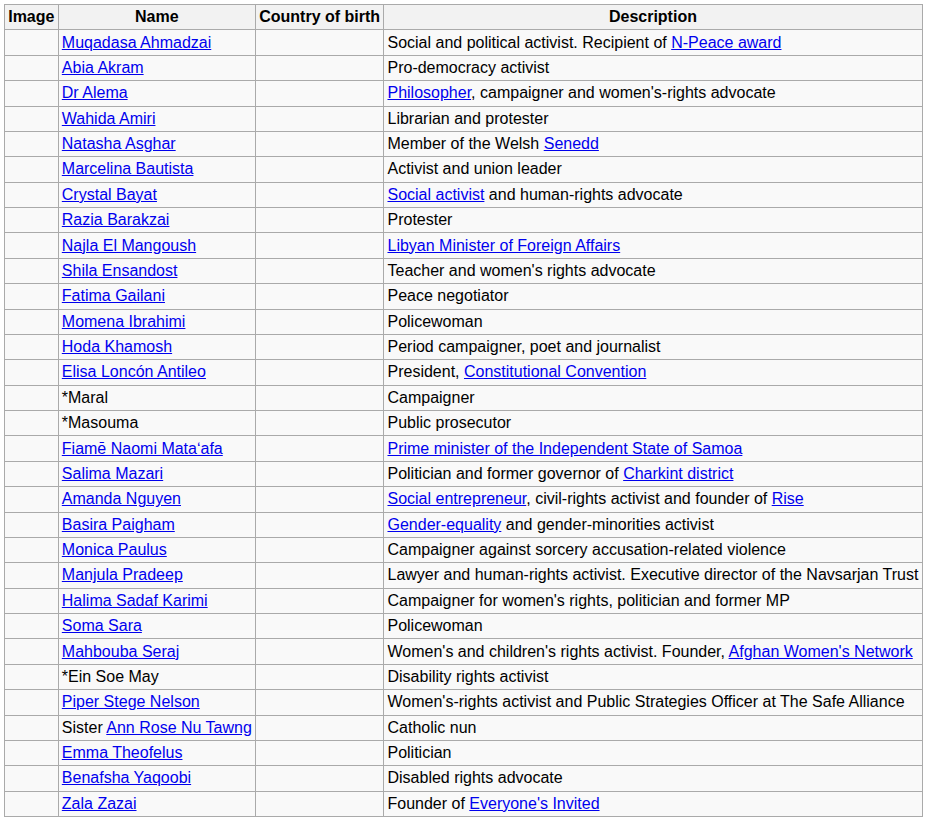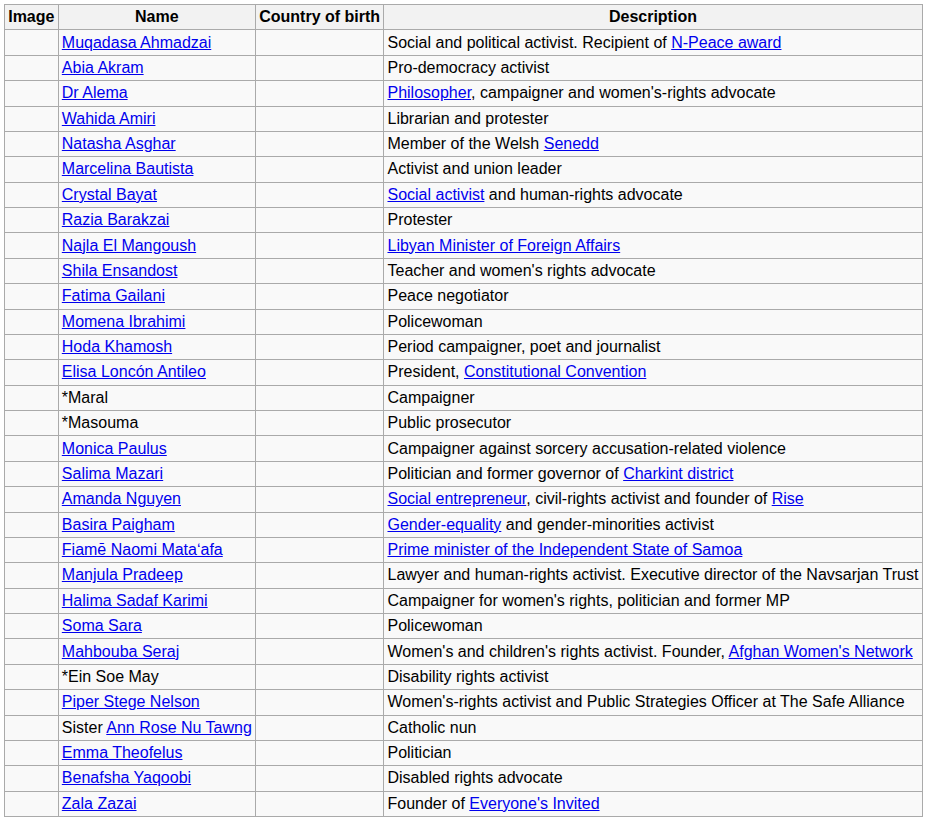rows swapped: Fiamē Naomi Mataʻafa <-> Monica Paulus
